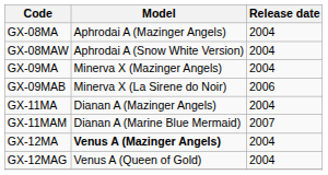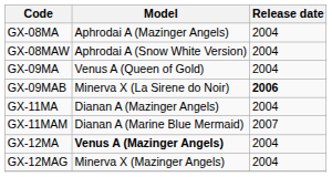GX-09MA | Model: Minerva X (Mazinger Angels) -> Venus A (Queen of Gold)
GX-09MAB | Release date: normal -> bold
GX-12MAG | Model: Venus A (Queen of Gold) -> Minerva X (Mazinger Angels)
